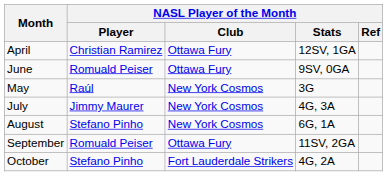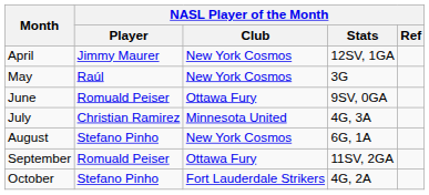April | NASL Player of the Month / Player: Christian Ramirez -> Jimmy Maurer
April | NASL Player of the Month / Club: Ottawa Fury -> New York Cosmos
rows swapped: May <-> June
July | NASL Player of the Month / Player: Jimmy Maurer -> Christian Ramirez
July | NASL Player of the Month / Club: New York Cosmos -> Minnesota United
